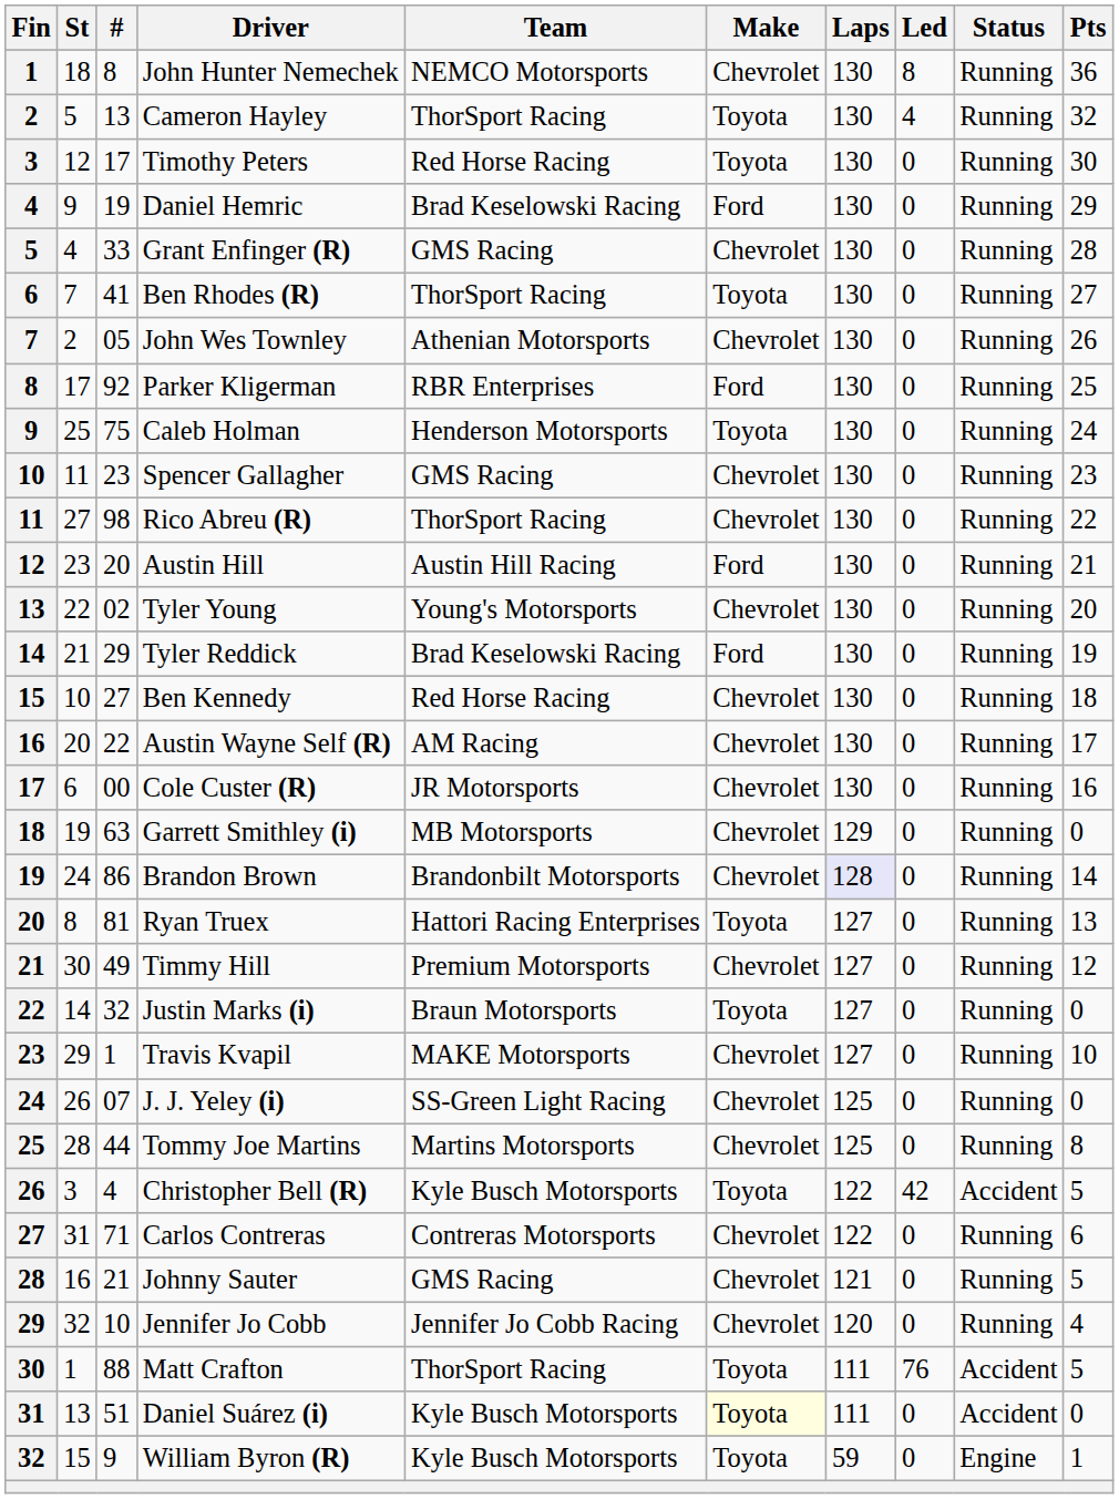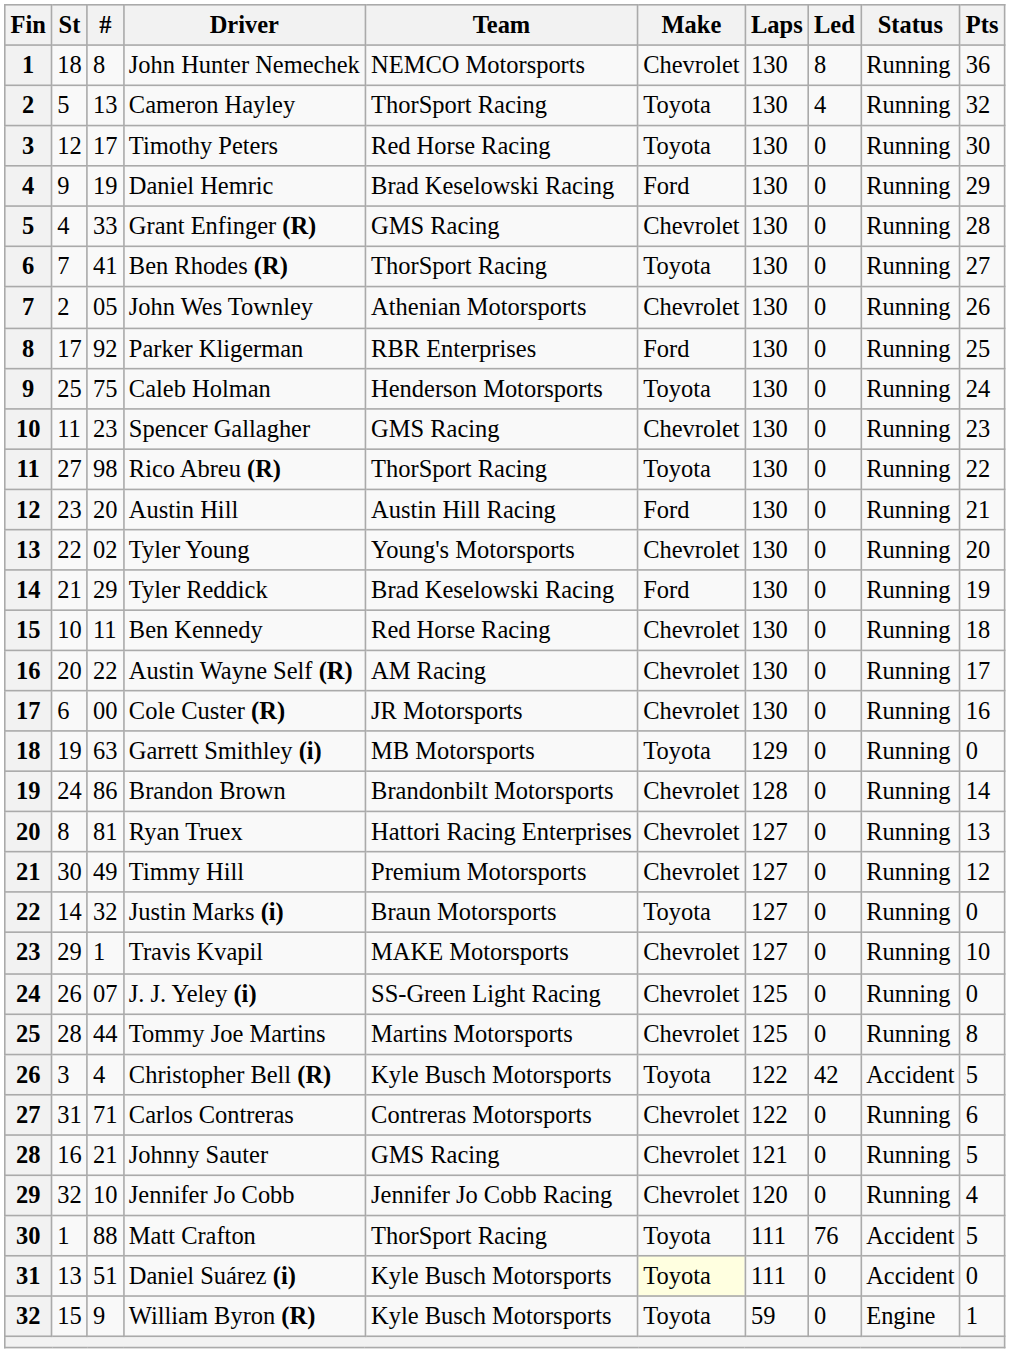Rico Abreu (R) | Make: Chevrolet -> Toyota
Ben Kennedy | #: 27 -> 11
Garrett Smithley (i) | Make: Chevrolet -> Toyota
Brandon Brown | Laps: lavender background -> no background
Ryan Truex | Make: Toyota -> Chevrolet
